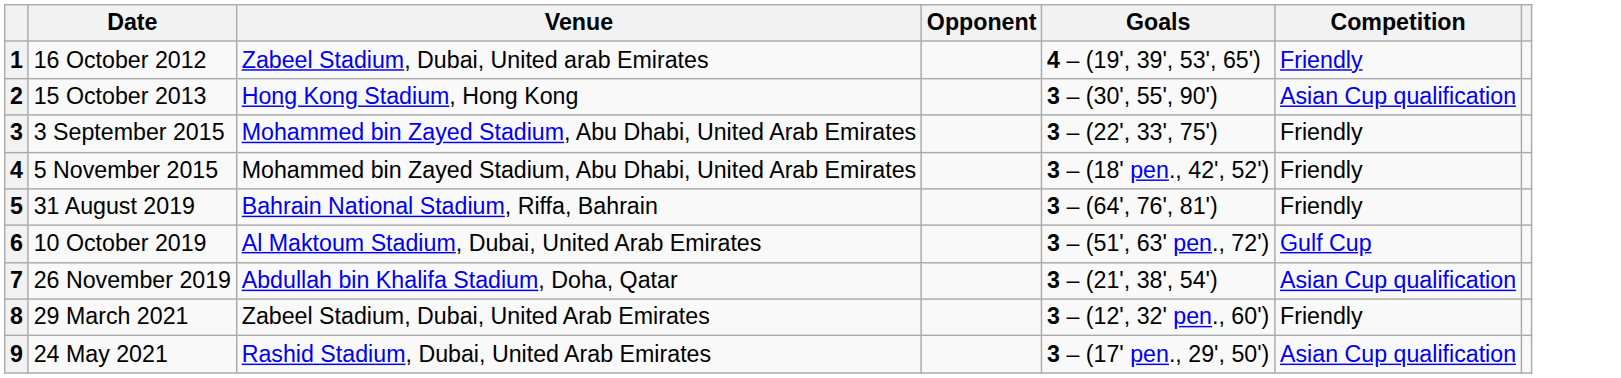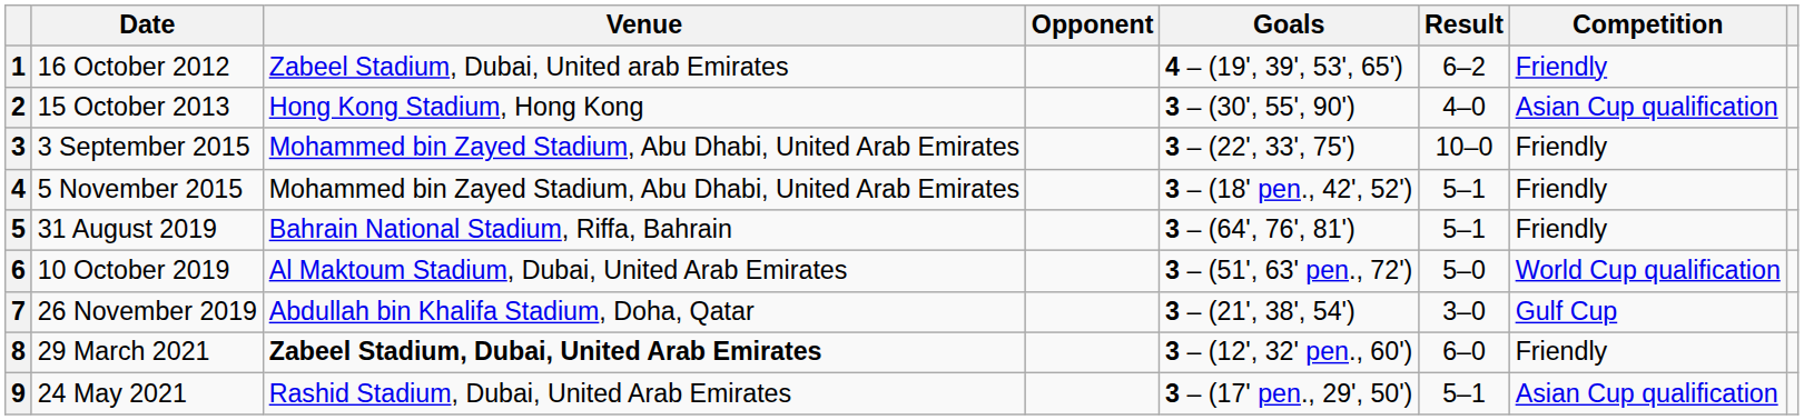+ column: Result | 6–2 | 4–0 | 10–0 | 5–1 | 5–1 | 5–0 | 3–0 | 6–0 | 5–1
6 | Competition: Gulf Cup -> World Cup qualification
7 | Competition: Asian Cup qualification -> Gulf Cup
8 | Venue: normal -> bold
